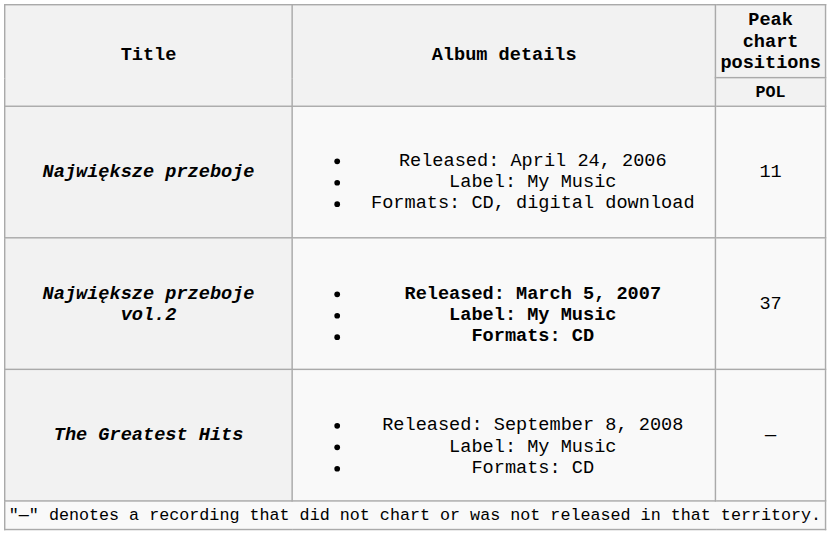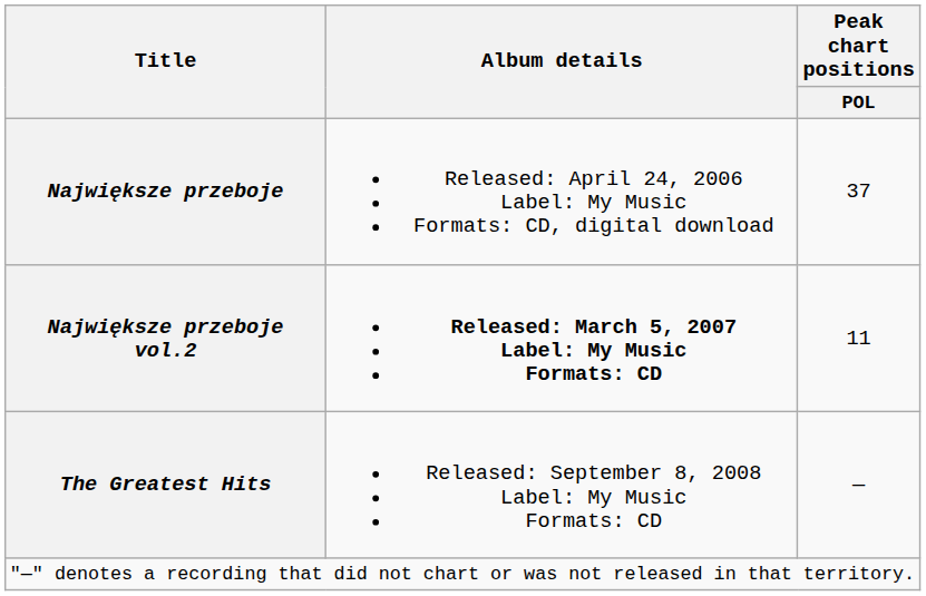Największe przeboje | Peak chart positions / POL: 11 -> 37
Największe przeboje vol.2 | Peak chart positions / POL: 37 -> 11
